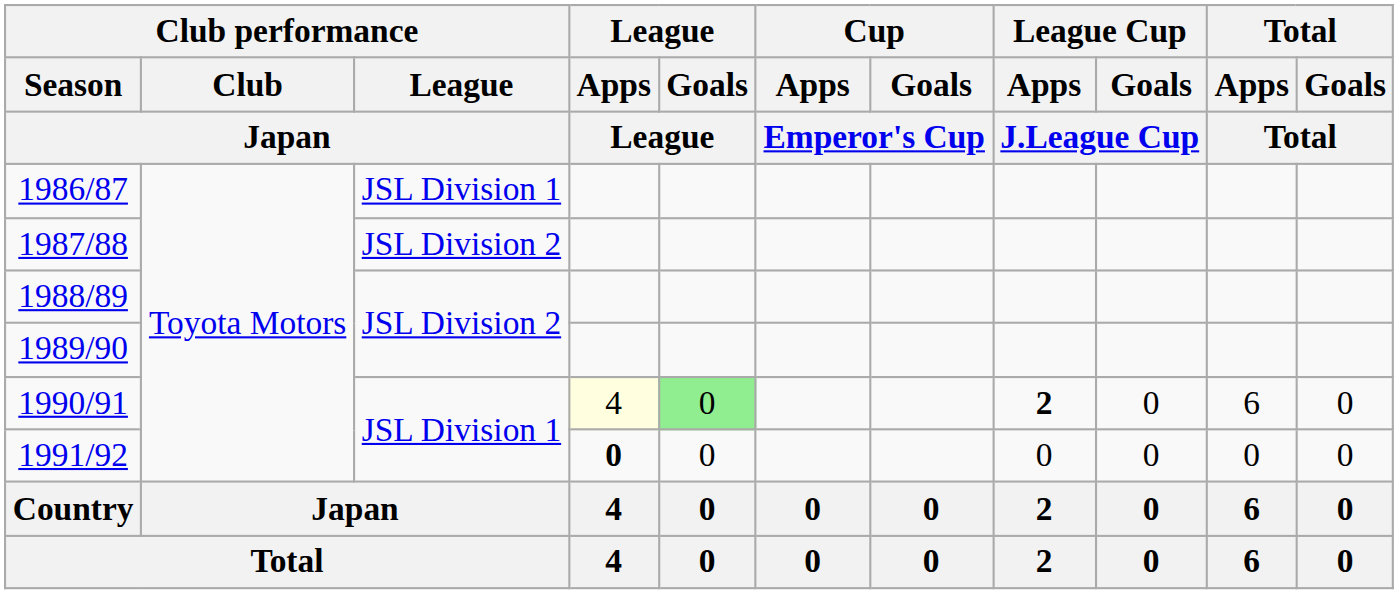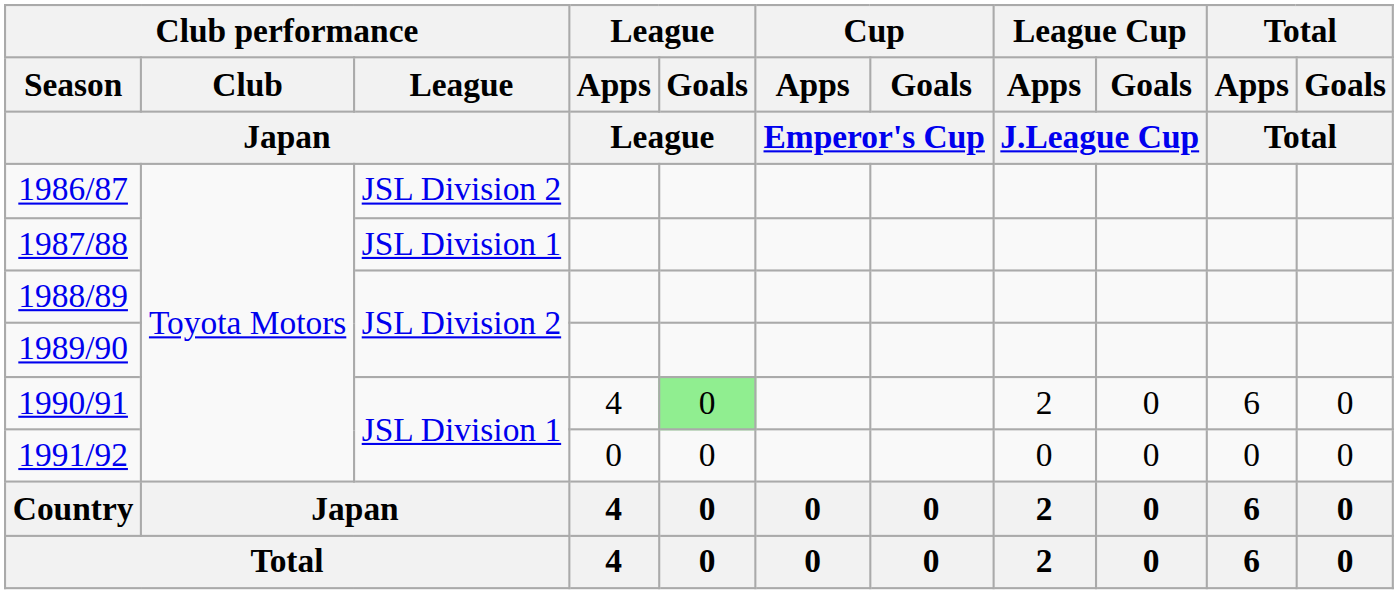1986/87 | Club performance / League / Japan: JSL Division 1 -> JSL Division 2
1987/88 | Club performance / League / Japan: JSL Division 2 -> JSL Division 1
1990/91 | League / Apps / League: lightyellow background -> no background
1990/91 | League Cup / Apps / J.League Cup: bold -> normal
1991/92 | League / Apps / League: bold -> normal
